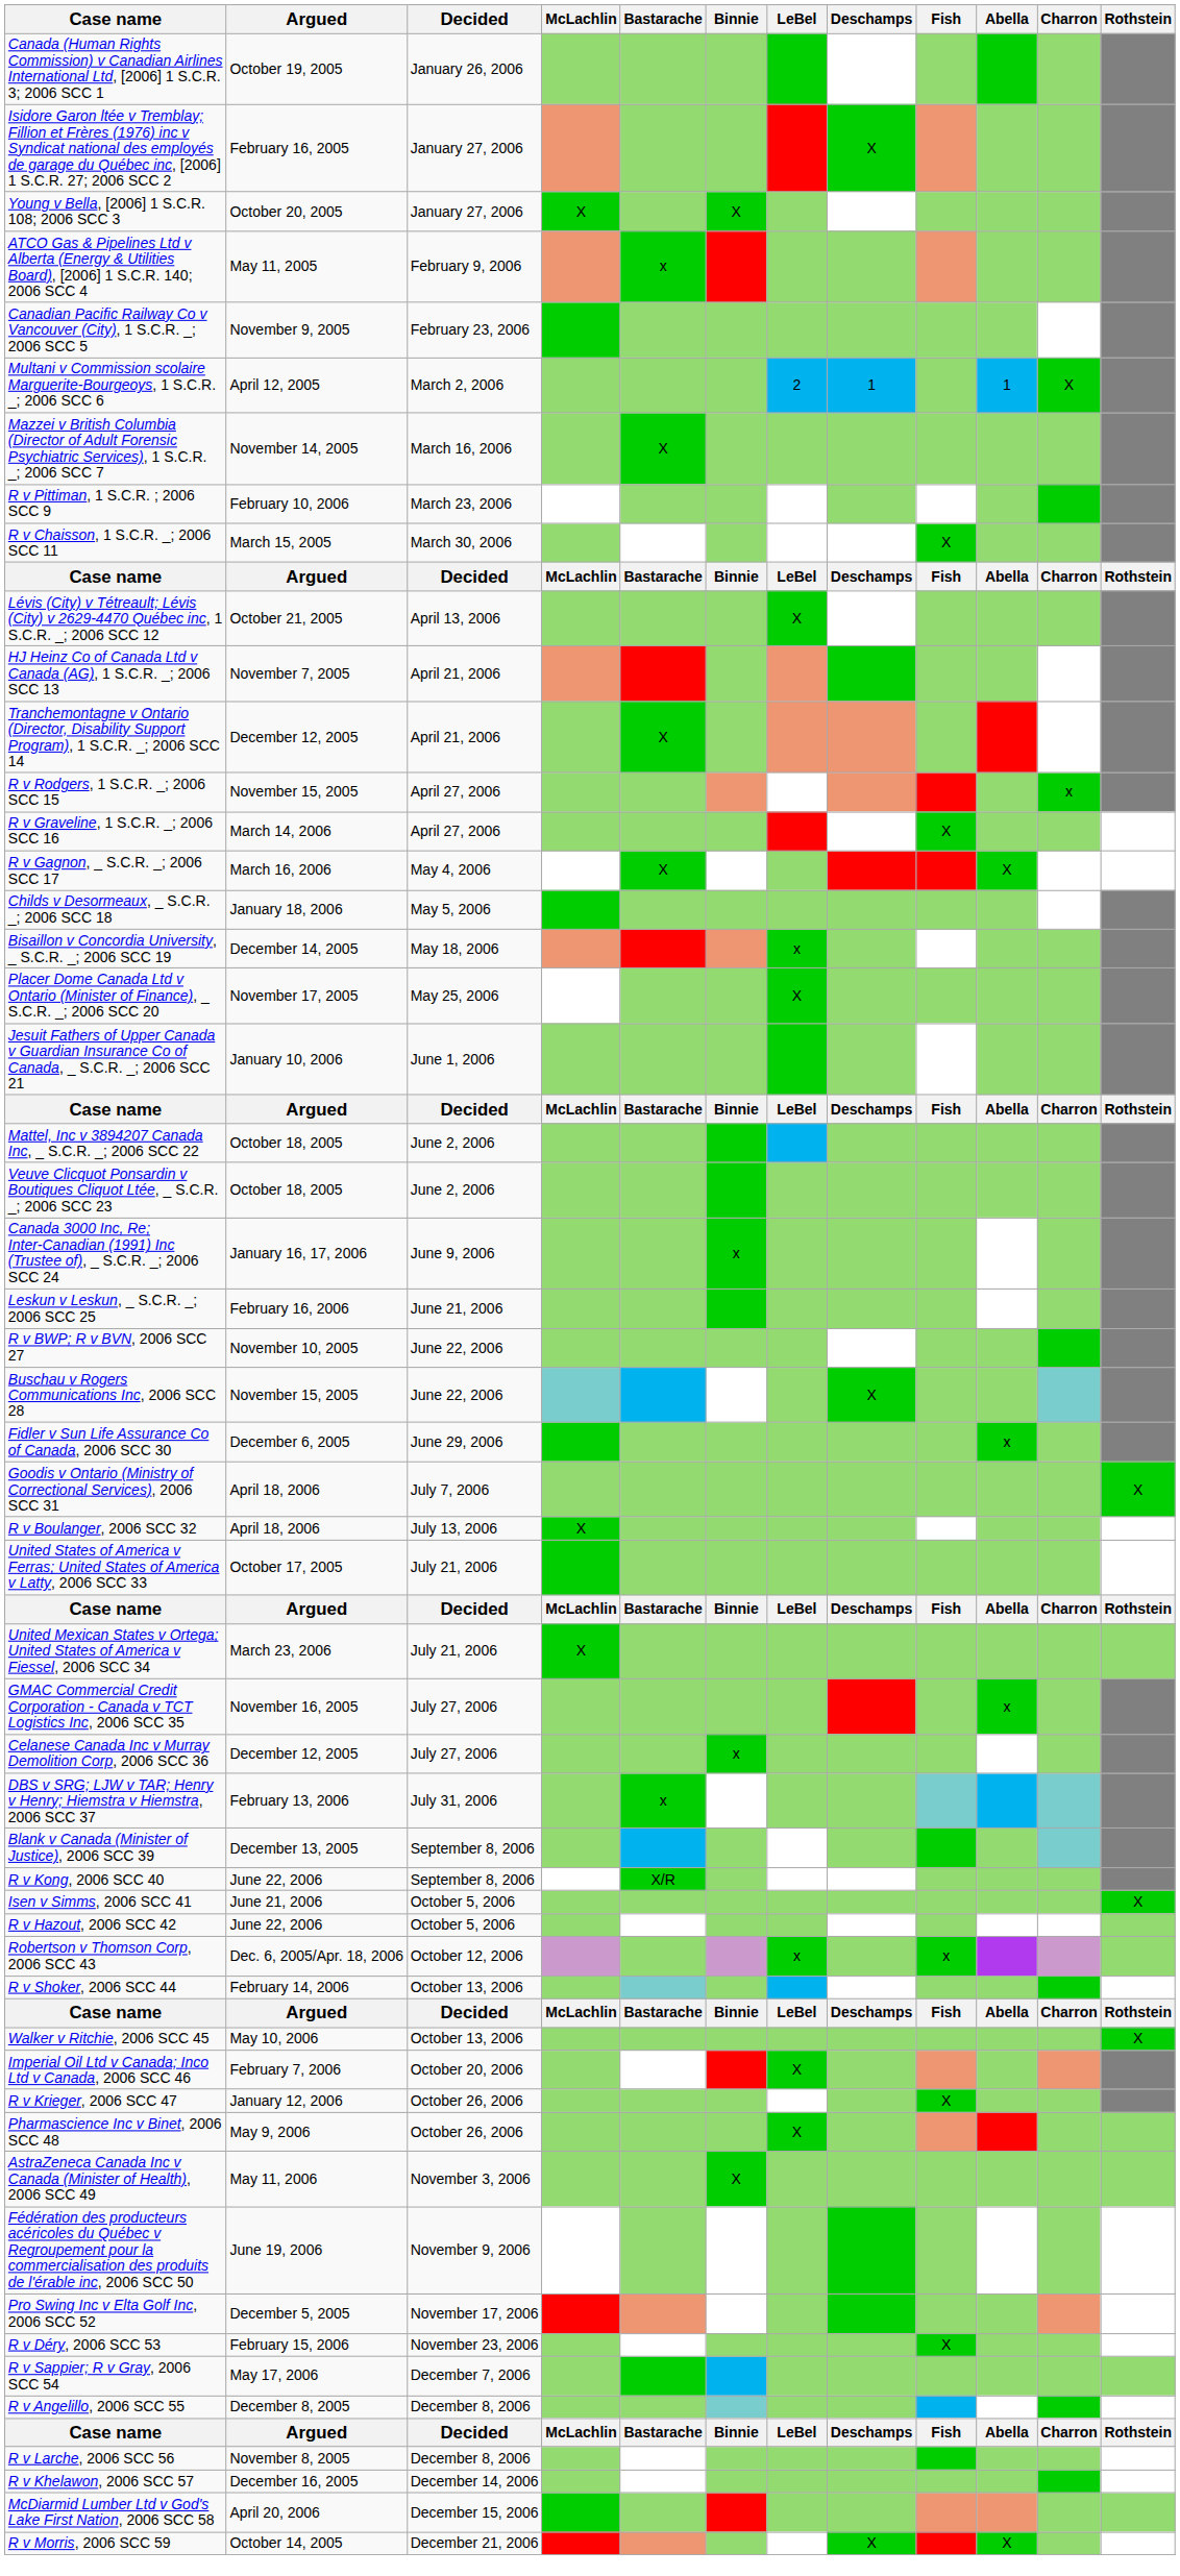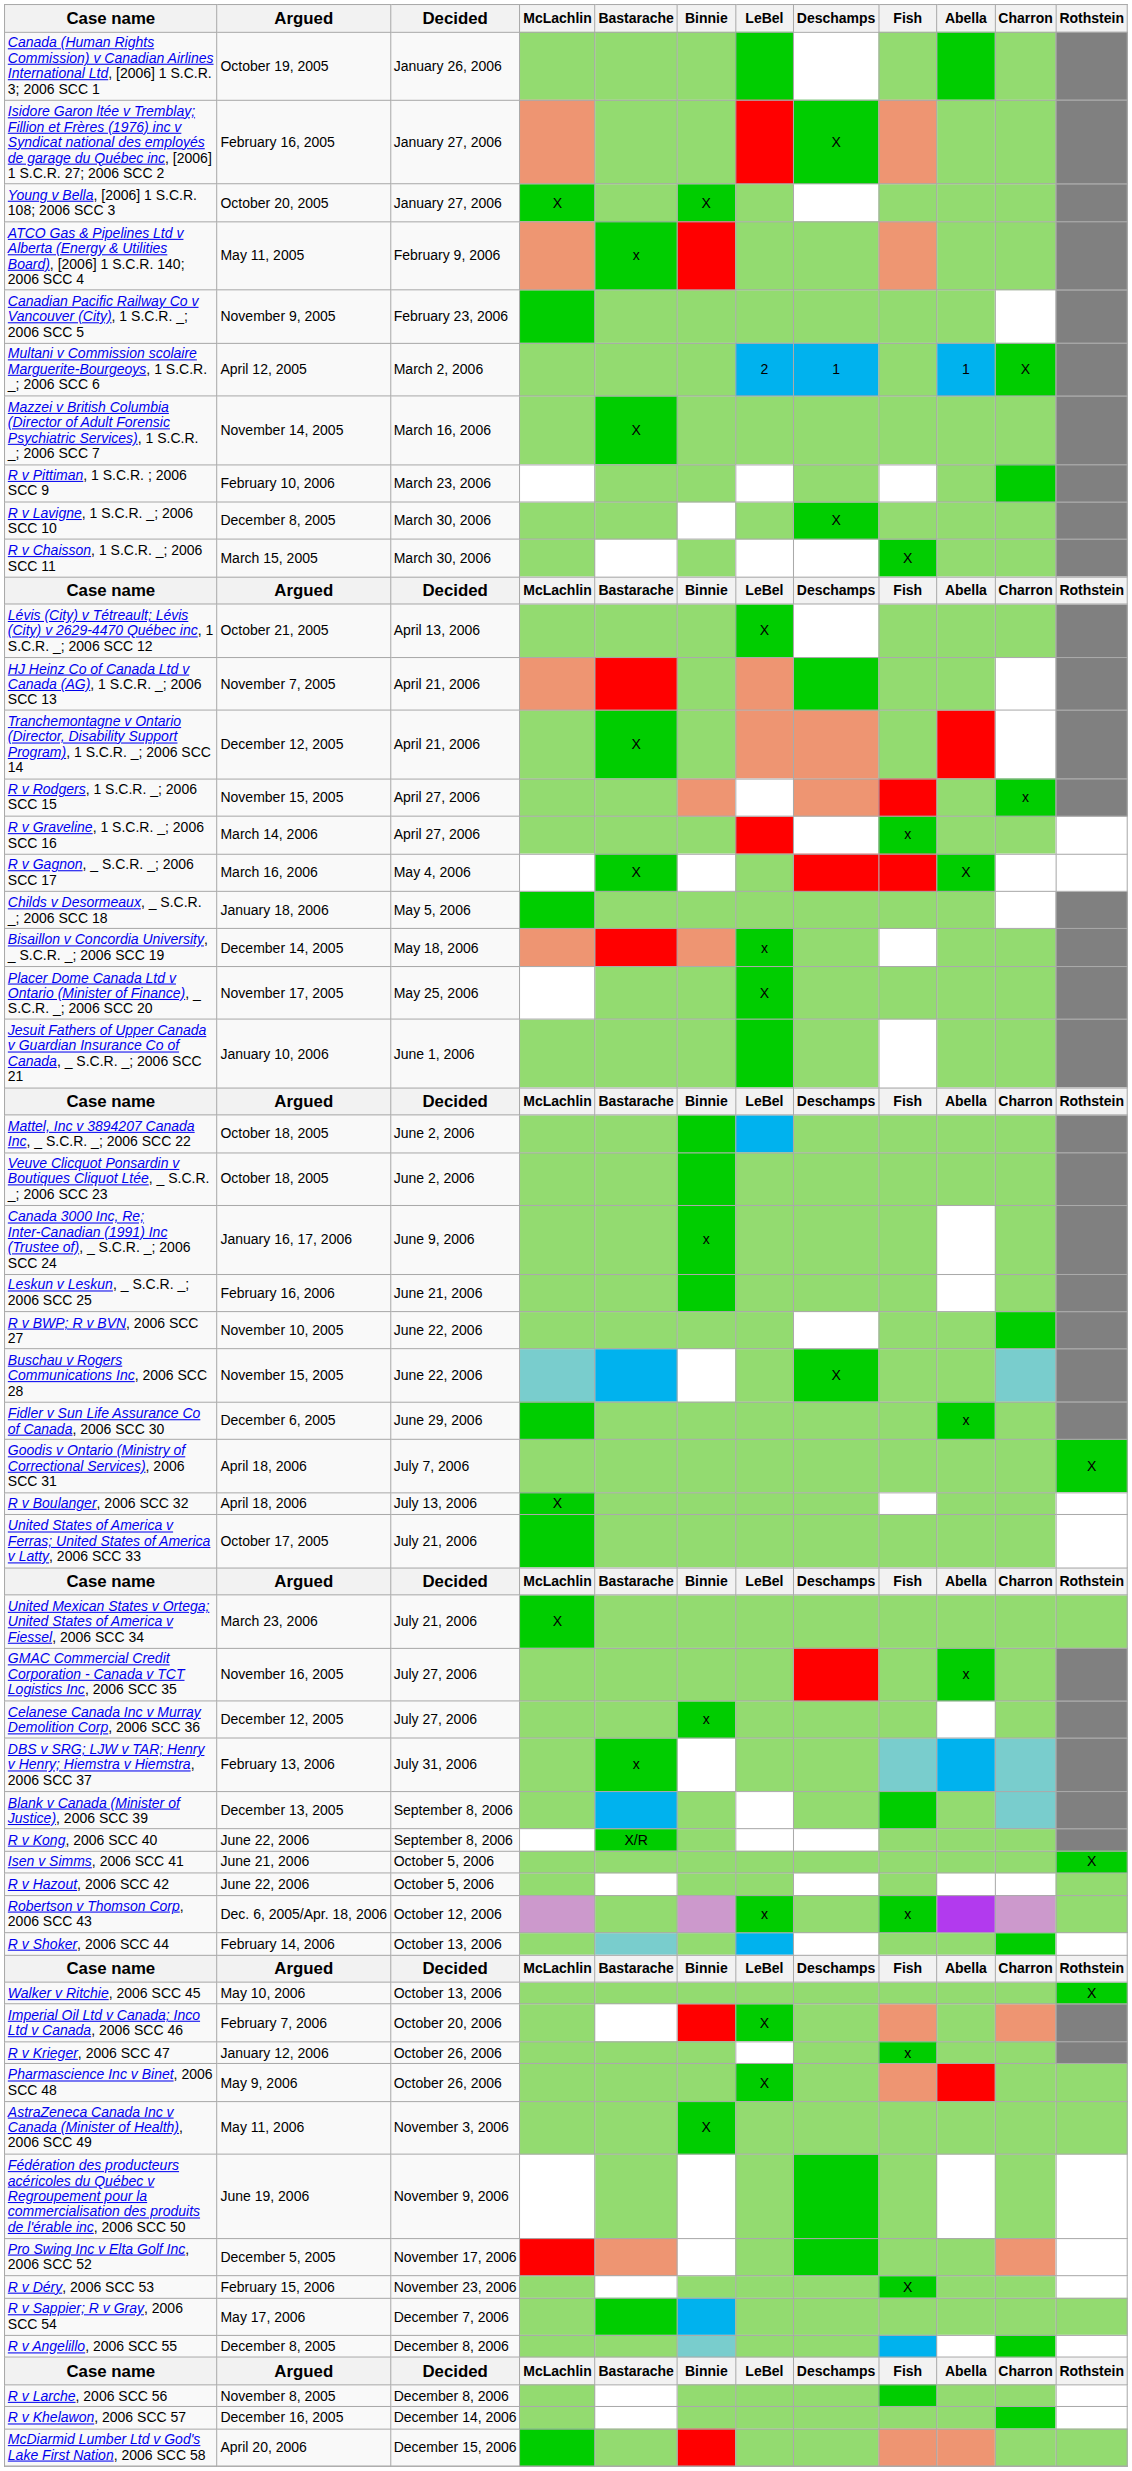+ row: R v Lavigne, 1 S.C.R. _; 2006 SCC 10 | December 8, 2005 | March 30, 2006 | X
R v Graveline, 1 S.C.R. _; 2006 SCC 16 | Fish: X -> x
R v Krieger, 2006 SCC 47 | Fish: X -> x
- row: R v Morris, 2006 SCC 59 | October 14, 2005 | December 21, 2006 | X | X
